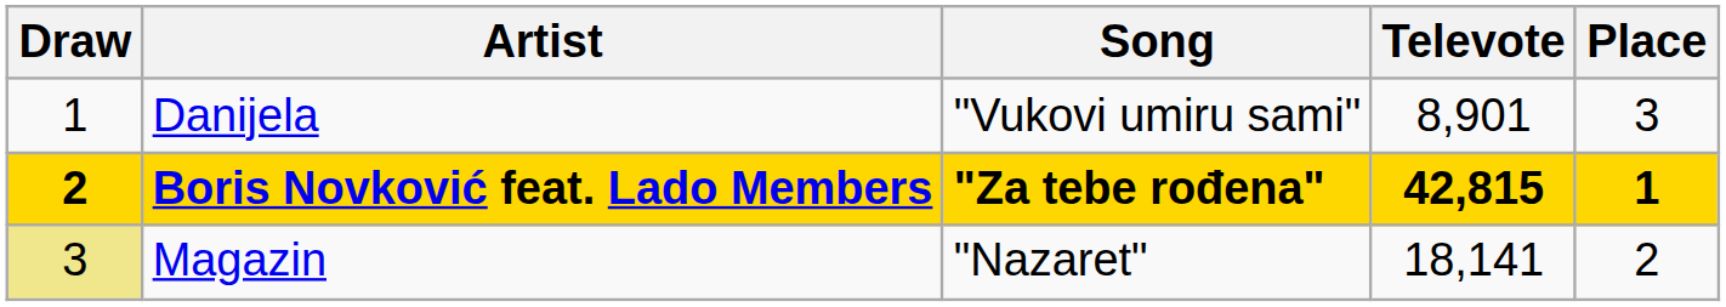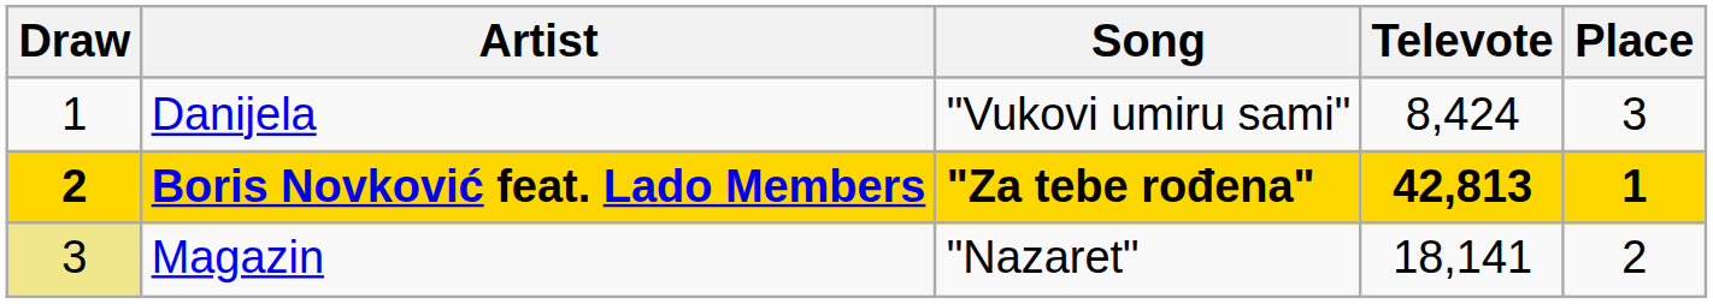Danijela | Televote: 8,901 -> 8,424
Boris Novković feat. Lado Members | Televote: 42,815 -> 42,813
